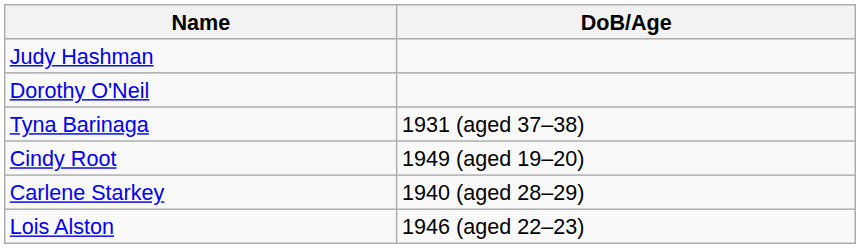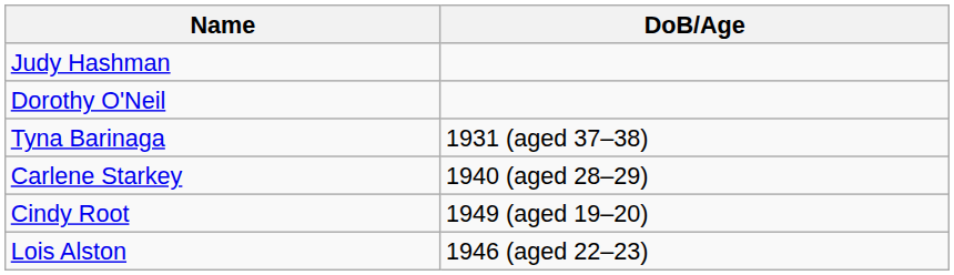rows swapped: Cindy Root <-> Carlene Starkey
